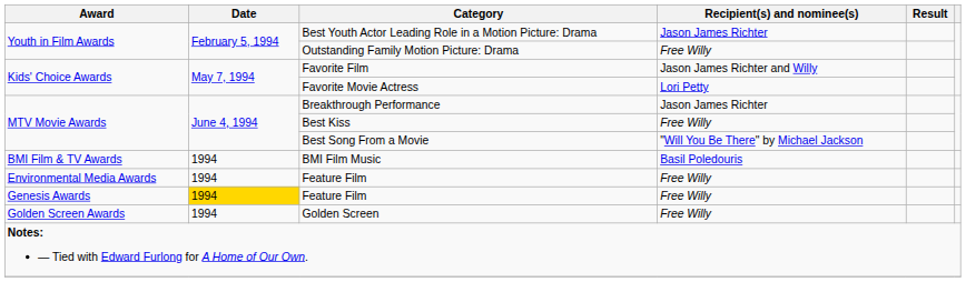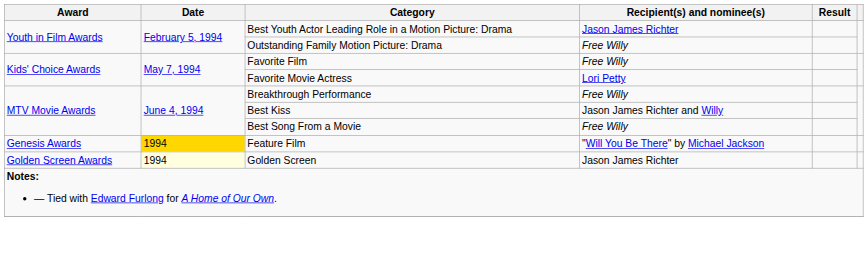Favorite Film | Recipient(s) and nominee(s): Jason James Richter and Willy -> Free Willy
Breakthrough Performance | Recipient(s) and nominee(s): Jason James Richter -> Free Willy
Best Kiss | Recipient(s) and nominee(s): Free Willy -> Jason James Richter and Willy
Best Song From a Movie | Recipient(s) and nominee(s): "Will You Be There" by Michael Jackson -> Free Willy
- row: BMI Film & TV Awards | 1994 | BMI Film Music | Basil Poledouris
- row: Environmental Media Awards | 1994 | Feature Film | Free Willy
Genesis Awards / Feature Film | Recipient(s) and nominee(s): Free Willy -> "Will You Be There" by Michael Jackson
Golden Screen | Date: no background -> lightyellow background
Golden Screen | Recipient(s) and nominee(s): Free Willy -> Jason James Richter
